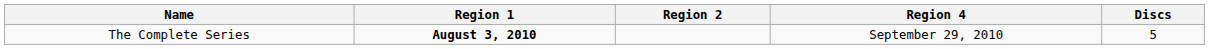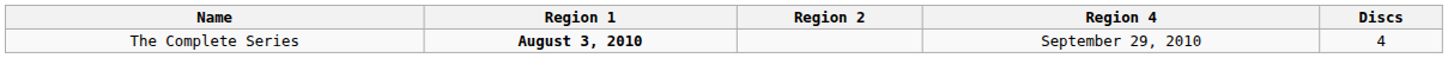The Complete Series | Discs: 5 -> 4
